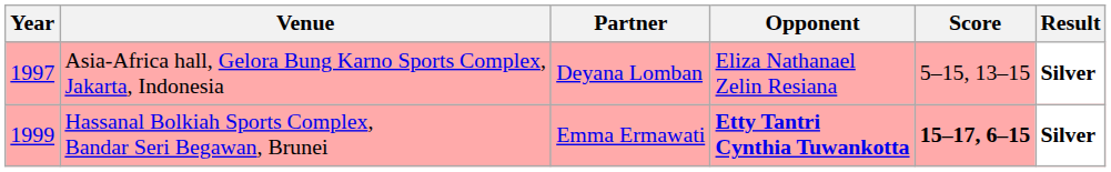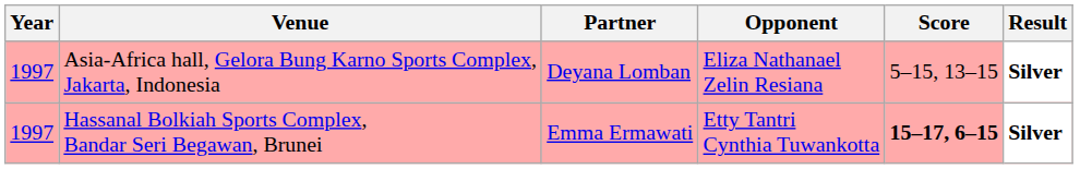Hassanal Bolkiah Sports Complex, Bandar Seri Begawan, Brunei | Year: 1999 -> 1997
Hassanal Bolkiah Sports Complex, Bandar Seri Begawan, Brunei | Opponent: bold -> normal
